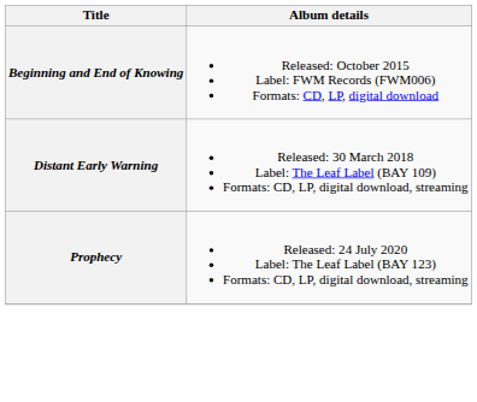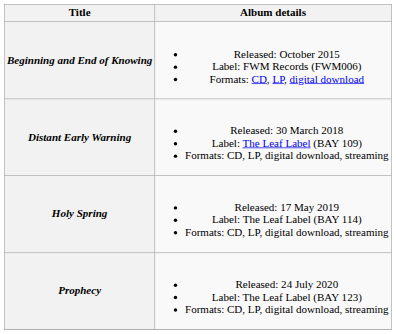+ row: Holy Spring | Released: 17 May 2019 Label: The Leaf Label (BAY 114) Formats: CD, LP, digital download, streaming
